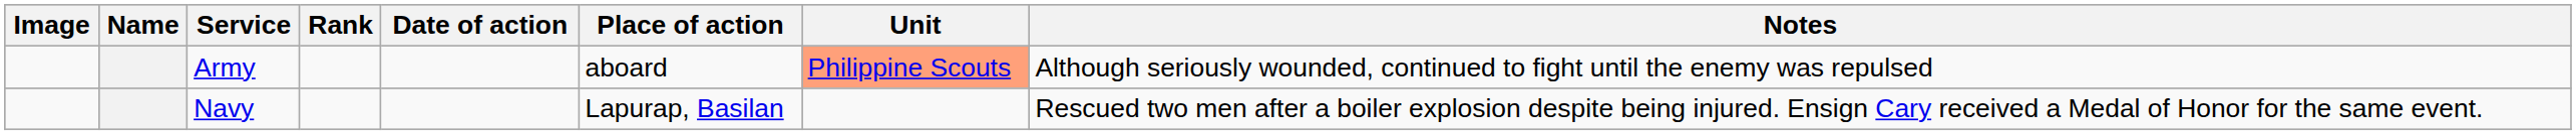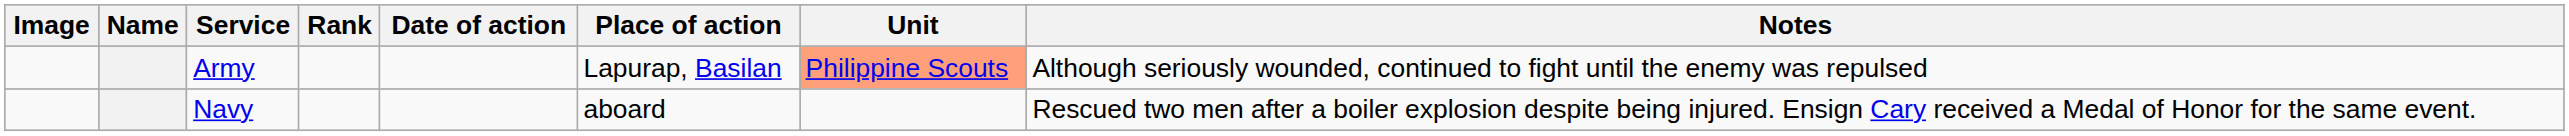Army | Place of action: aboard -> Lapurap, Basilan
Navy | Place of action: Lapurap, Basilan -> aboard
